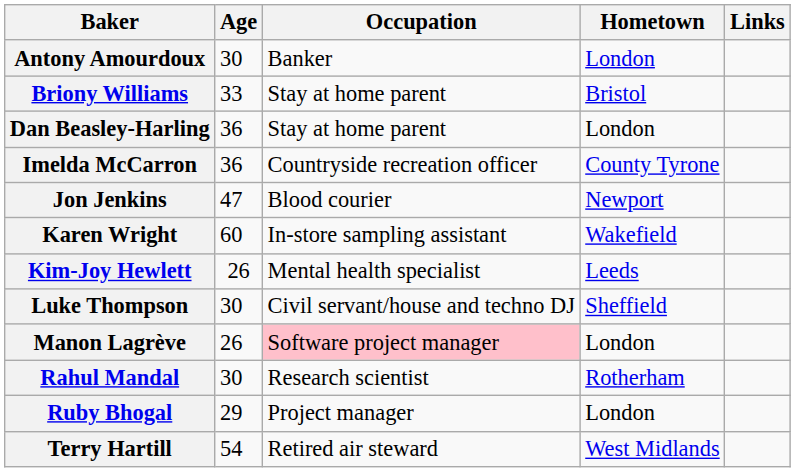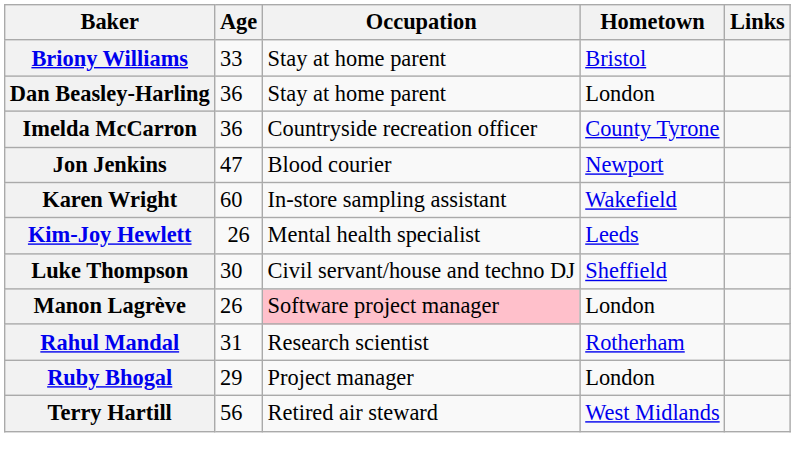- row: Antony Amourdoux | 30 | Banker | London
Rahul Mandal | Age: 30 -> 31
Terry Hartill | Age: 54 -> 56
